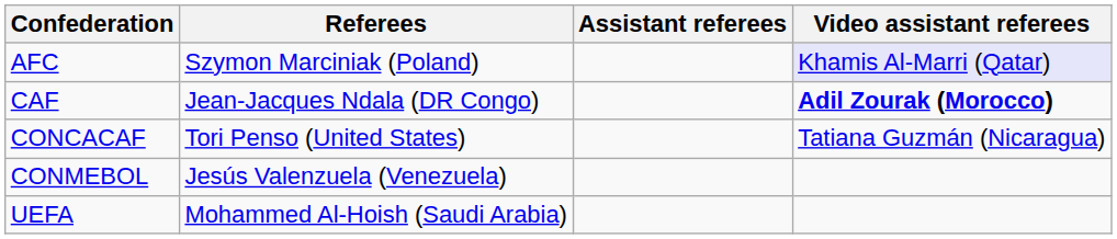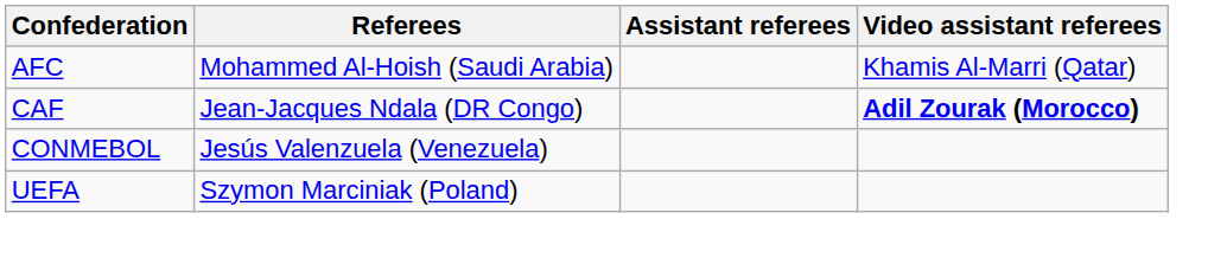AFC | Referees: Szymon Marciniak (Poland) -> Mohammed Al-Hoish (Saudi Arabia)
AFC | Video assistant referees: lavender background -> no background
- row: CONCACAF | Tori Penso (United States) | Tatiana Guzmán (Nicaragua)
UEFA | Referees: Mohammed Al-Hoish (Saudi Arabia) -> Szymon Marciniak (Poland)
